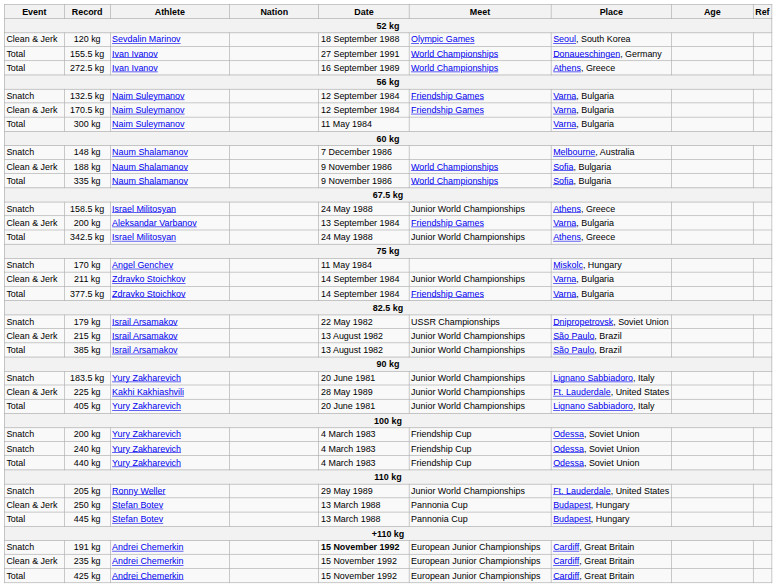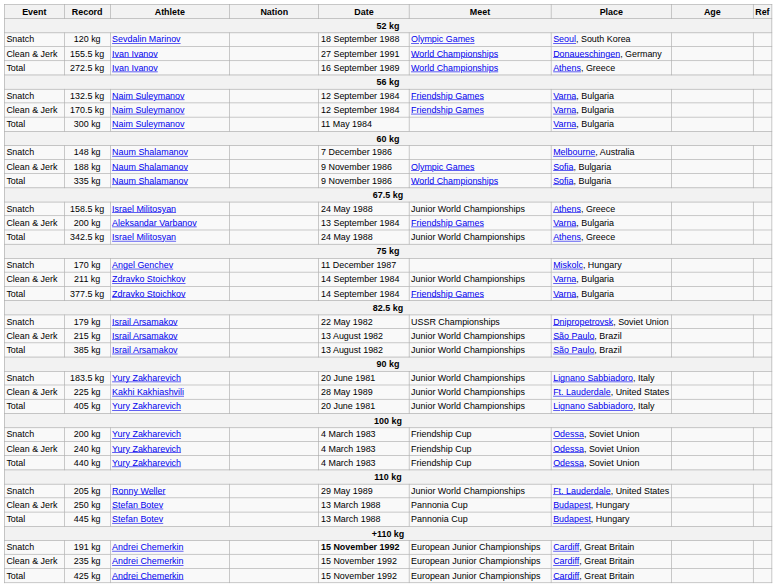120 kg | Event: Clean & Jerk -> Snatch
155.5 kg | Event: Total -> Clean & Jerk
188 kg | Meet: World Championships -> Olympic Games
170 kg | Date: 11 May 1984 -> 11 December 1987
240 kg | Event: Snatch -> Clean & Jerk
